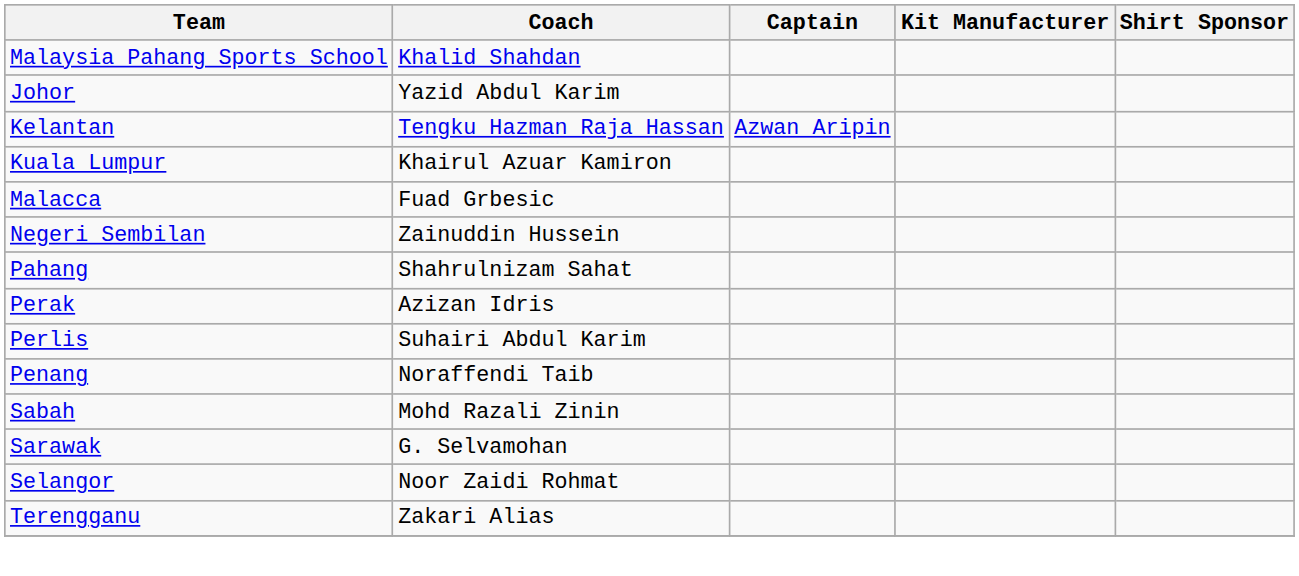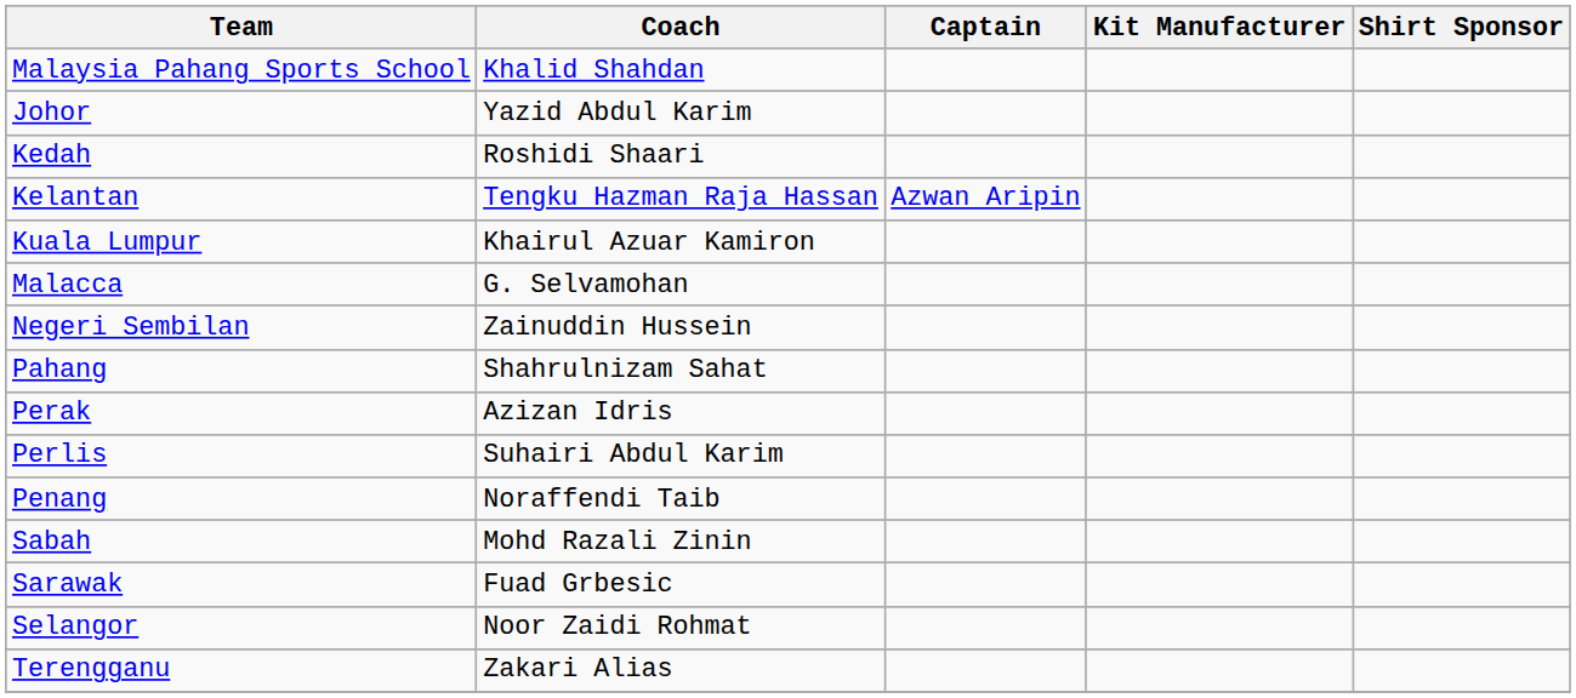+ row: Kedah | Roshidi Shaari
Malacca | Coach: Fuad Grbesic -> G. Selvamohan
Sarawak | Coach: G. Selvamohan -> Fuad Grbesic
